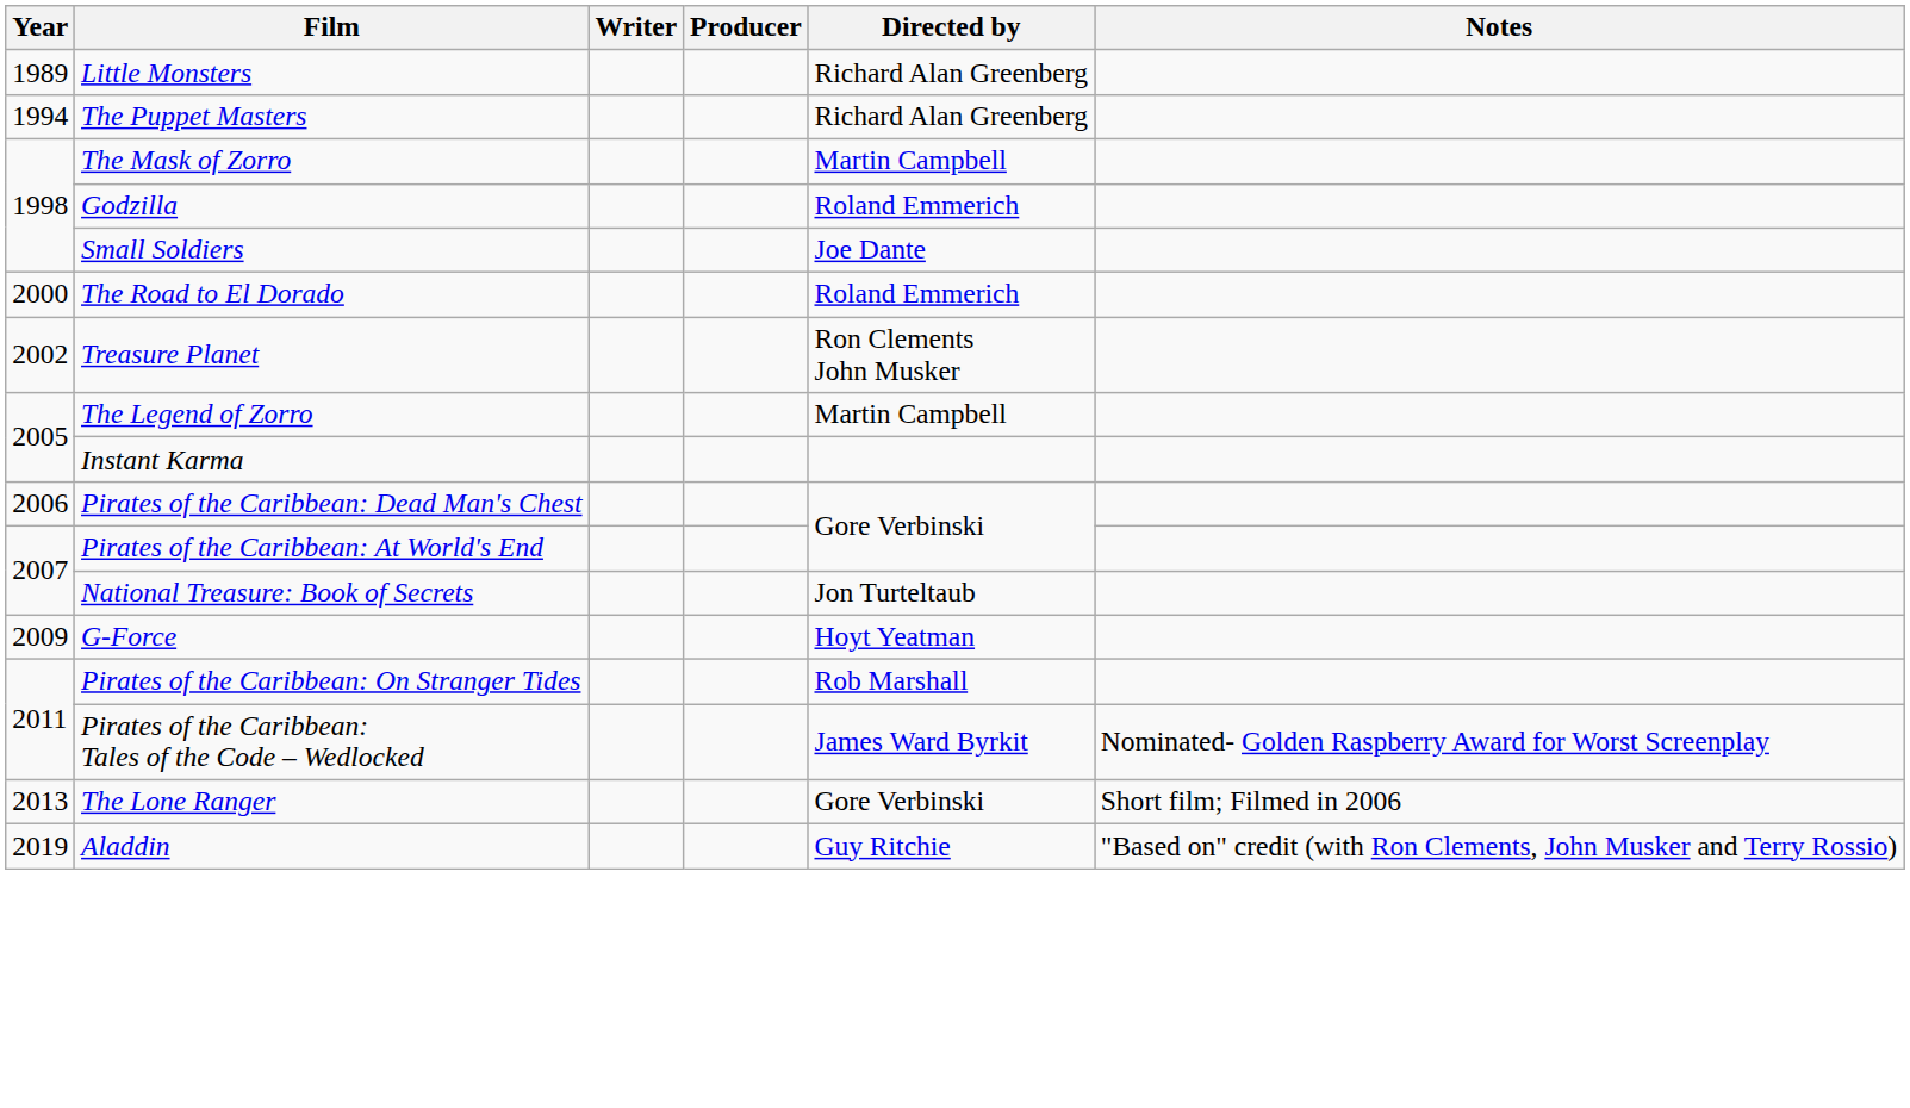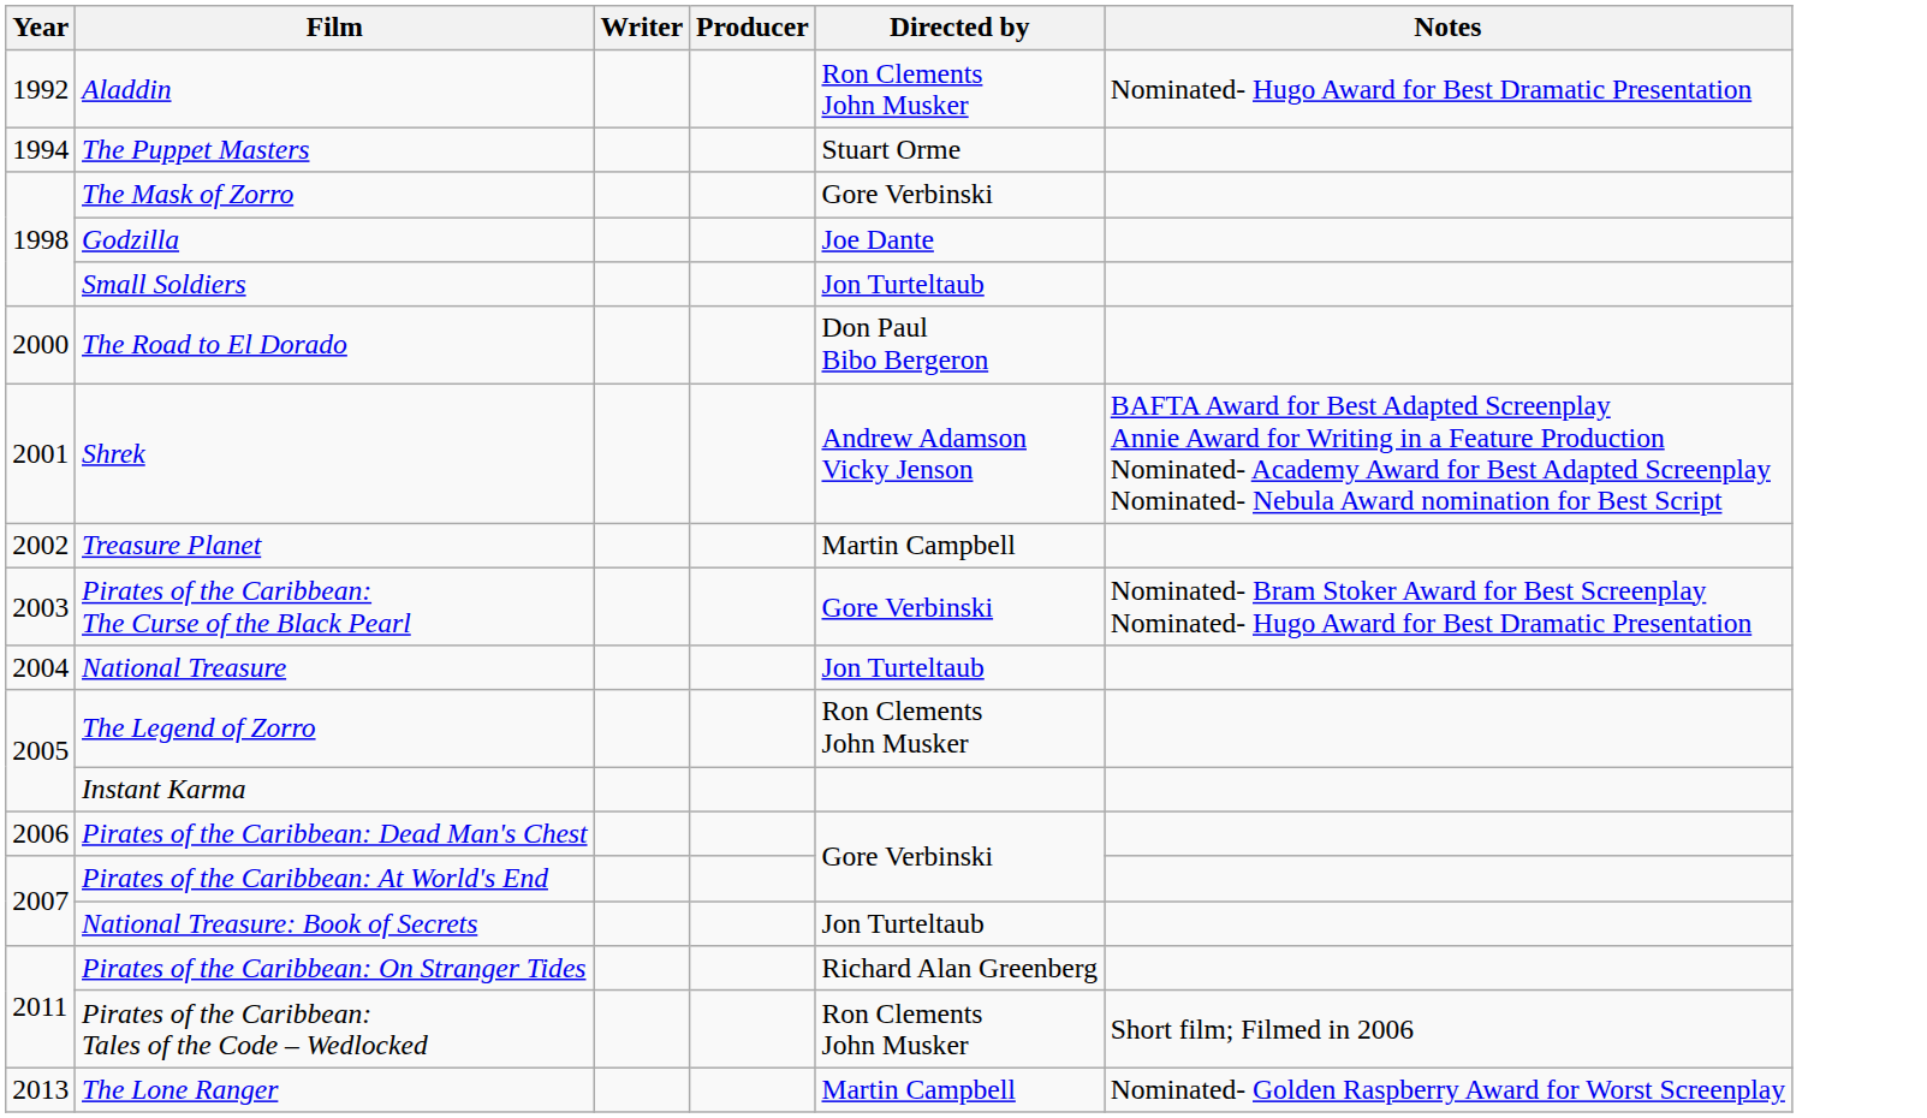- row: 1989 | Little Monsters | Richard Alan Greenberg
+ row: 1992 | Aladdin | Ron Clements John Musker | Nominated- Hugo Award for Best Dramatic Presentation
The Puppet Masters | Directed by: Richard Alan Greenberg -> Stuart Orme
The Mask of Zorro | Directed by: Martin Campbell -> Gore Verbinski
Godzilla | Directed by: Roland Emmerich -> Joe Dante
Small Soldiers | Directed by: Joe Dante -> Jon Turteltaub
The Road to El Dorado | Directed by: Roland Emmerich -> Don Paul Bibo Bergeron
+ row: 2001 | Shrek | Andrew Adamson Vicky Jenson | BAFTA Award for Best Adapted Screenplay Annie Award for Writing in a Feature Production Nominated- Academy Award for Best Adapted Screenplay Nominated- Nebula Award nomination for Best Script
Treasure Planet | Directed by: Ron Clements John Musker -> Martin Campbell
+ row: 2003 | Pirates of the Caribbean: The Curse of the Black Pearl | Gore Verbinski | Nominated- Bram Stoker Award for Best Screenplay Nominated- Hugo Award for Best Dramatic Presentation
+ row: 2004 | National Treasure | Jon Turteltaub
The Legend of Zorro | Directed by: Martin Campbell -> Ron Clements John Musker
- row: 2009 | G-Force | Hoyt Yeatman
Pirates of the Caribbean: On Stranger Tides | Directed by: Rob Marshall -> Richard Alan Greenberg
Pirates of the Caribbean: Tales of the Code – Wedlocked | Directed by: James Ward Byrkit -> Ron Clements John Musker
Pirates of the Caribbean: Tales of the Code – Wedlocked | Notes: Nominated- Golden Raspberry Award for Worst Screenplay -> Short film; Filmed in 2006
The Lone Ranger | Directed by: Gore Verbinski -> Martin Campbell
The Lone Ranger | Notes: Short film; Filmed in 2006 -> Nominated- Golden Raspberry Award for Worst Screenplay
- row: 2019 | Aladdin | Guy Ritchie | "Based on" credit (with Ron Clements, John Musker and Terry Rossio)
